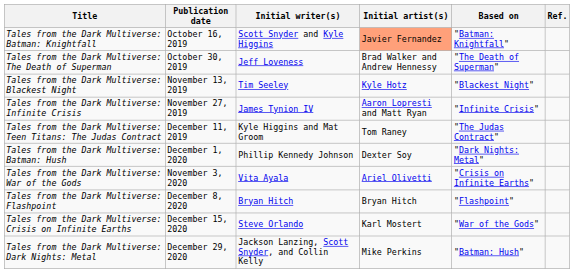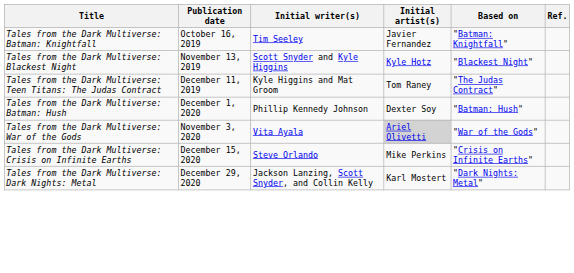Tales from the Dark Multiverse: Batman: Knightfall | Initial writer(s): Scott Snyder and Kyle Higgins -> Tim Seeley
Tales from the Dark Multiverse: Batman: Knightfall | Initial artist(s): lightsalmon background -> no background
- row: Tales from the Dark Multiverse: The Death of Superman | October 30, 2019 | Jeff Loveness | Brad Walker and Andrew Hennessy | "The Death of Superman"
Tales from the Dark Multiverse: Blackest Night | Initial writer(s): Tim Seeley -> Scott Snyder and Kyle Higgins
- row: Tales from the Dark Multiverse: Infinite Crisis | November 27, 2019 | James Tynion IV | Aaron Lopresti and Matt Ryan | "Infinite Crisis"
Tales from the Dark Multiverse: Batman: Hush | Based on: "Dark Nights: Metal" -> "Batman: Hush"
Tales from the Dark Multiverse: War of the Gods | Initial artist(s): no background -> lightgrey background
Tales from the Dark Multiverse: War of the Gods | Based on: "Crisis on Infinite Earths" -> "War of the Gods"
- row: Tales from the Dark Multiverse: Flashpoint | December 8, 2020 | Bryan Hitch | Bryan Hitch | "Flashpoint"
Tales from the Dark Multiverse: Crisis on Infinite Earths | Initial artist(s): Karl Mostert -> Mike Perkins
Tales from the Dark Multiverse: Crisis on Infinite Earths | Based on: "War of the Gods" -> "Crisis on Infinite Earths"
Tales from the Dark Multiverse: Dark Nights: Metal | Initial artist(s): Mike Perkins -> Karl Mostert
Tales from the Dark Multiverse: Dark Nights: Metal | Based on: "Batman: Hush" -> "Dark Nights: Metal"
